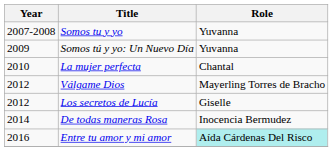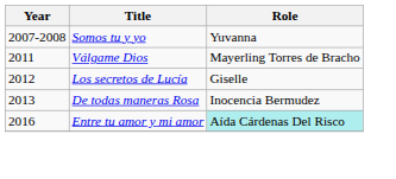- row: 2009 | Somos tú y yo: Un Nuevo Día | Yuvanna
- row: 2010 | La mujer perfecta | Chantal
Válgame Dios | Year: 2012 -> 2011
De todas maneras Rosa | Year: 2014 -> 2013
